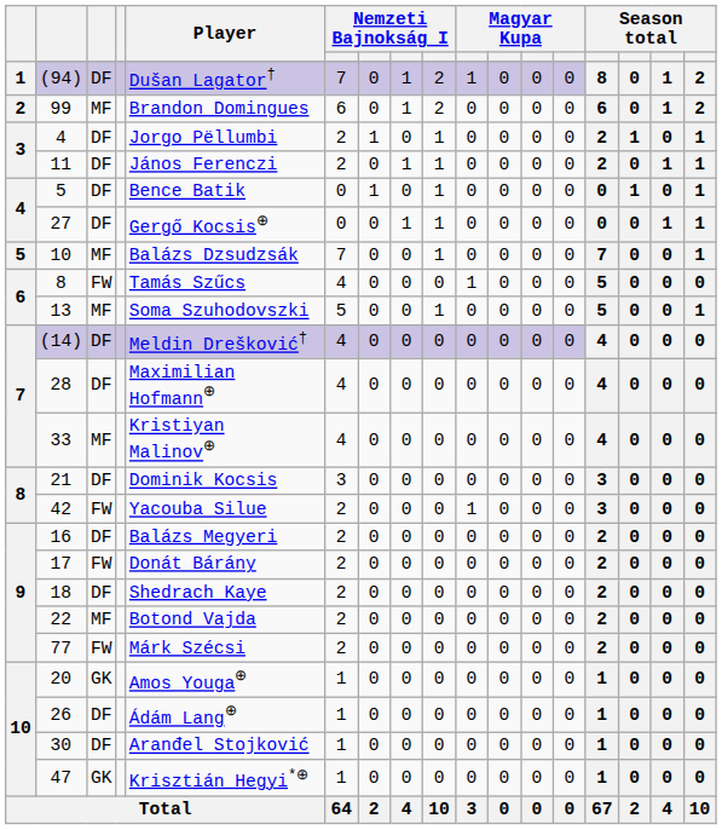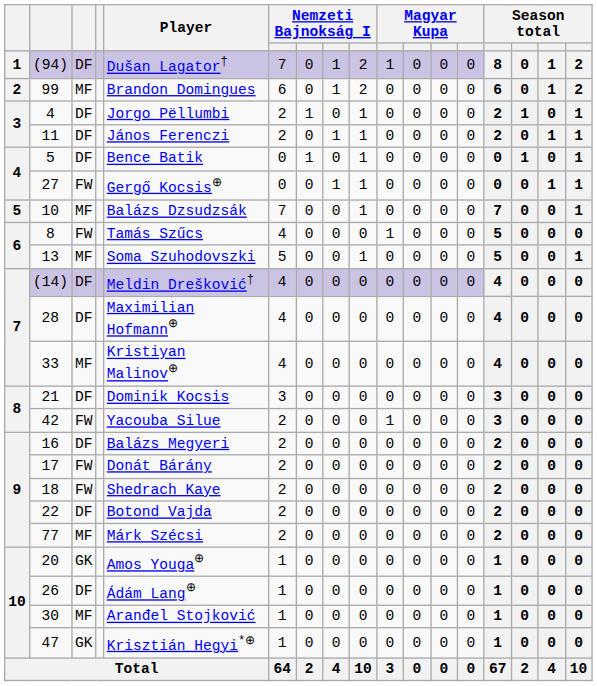27 | column 3: DF -> FW
18 | column 3: DF -> FW
22 | column 3: MF -> DF
77 | column 3: FW -> MF
30 | column 3: DF -> MF
